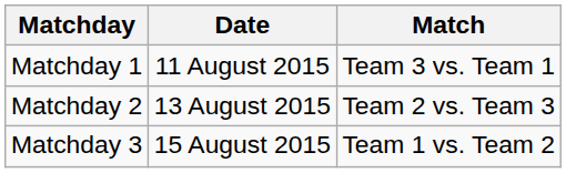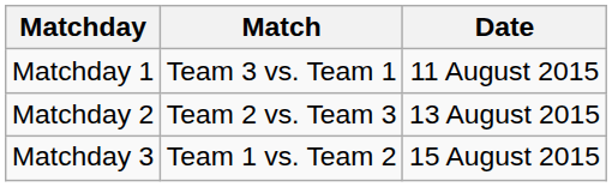columns swapped: Date <-> Match
